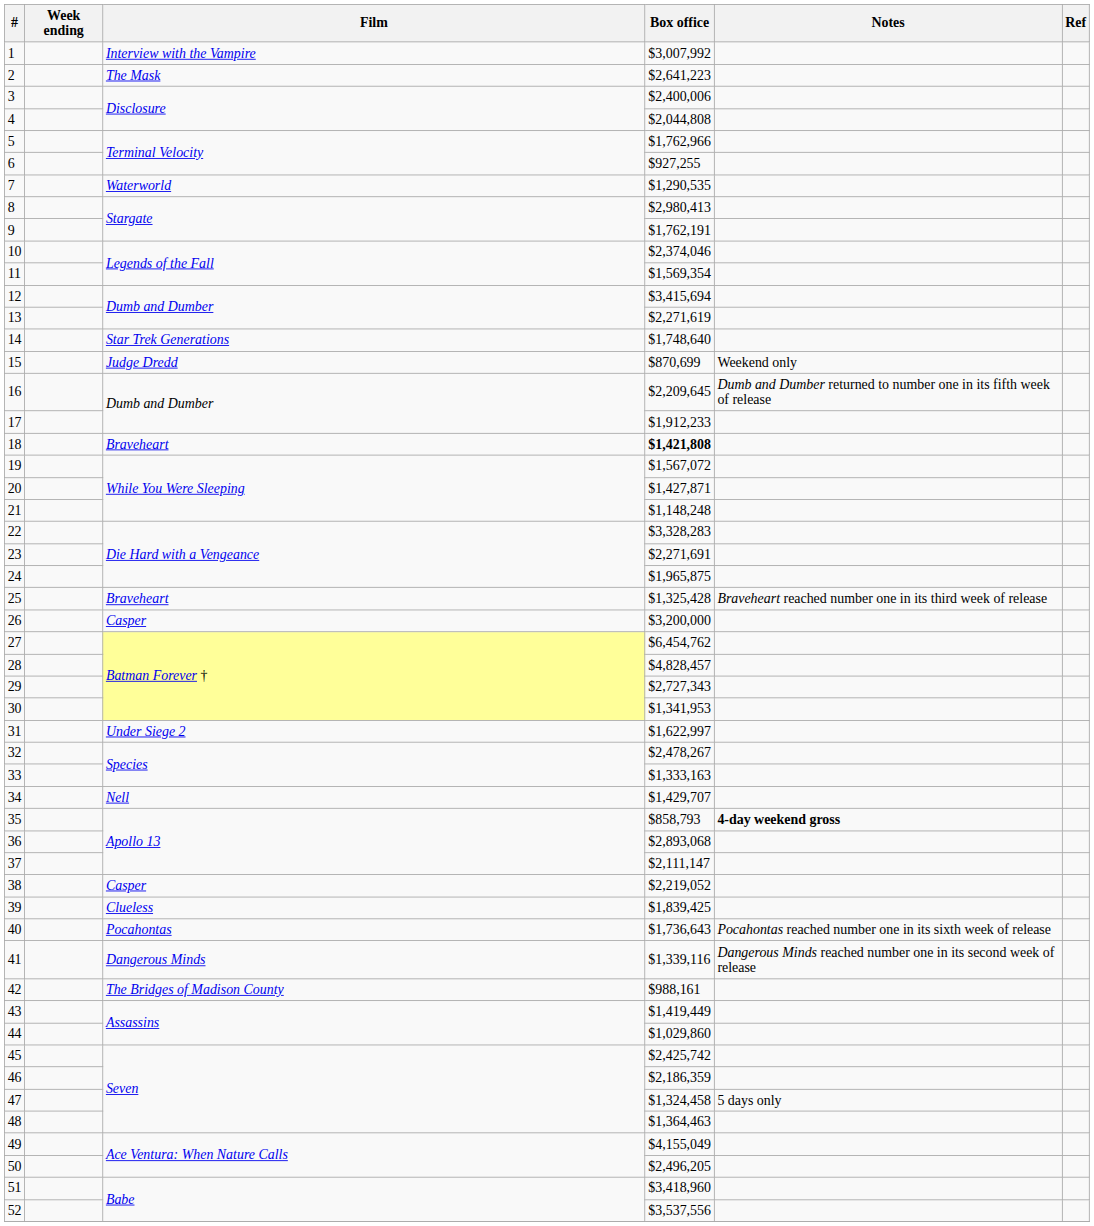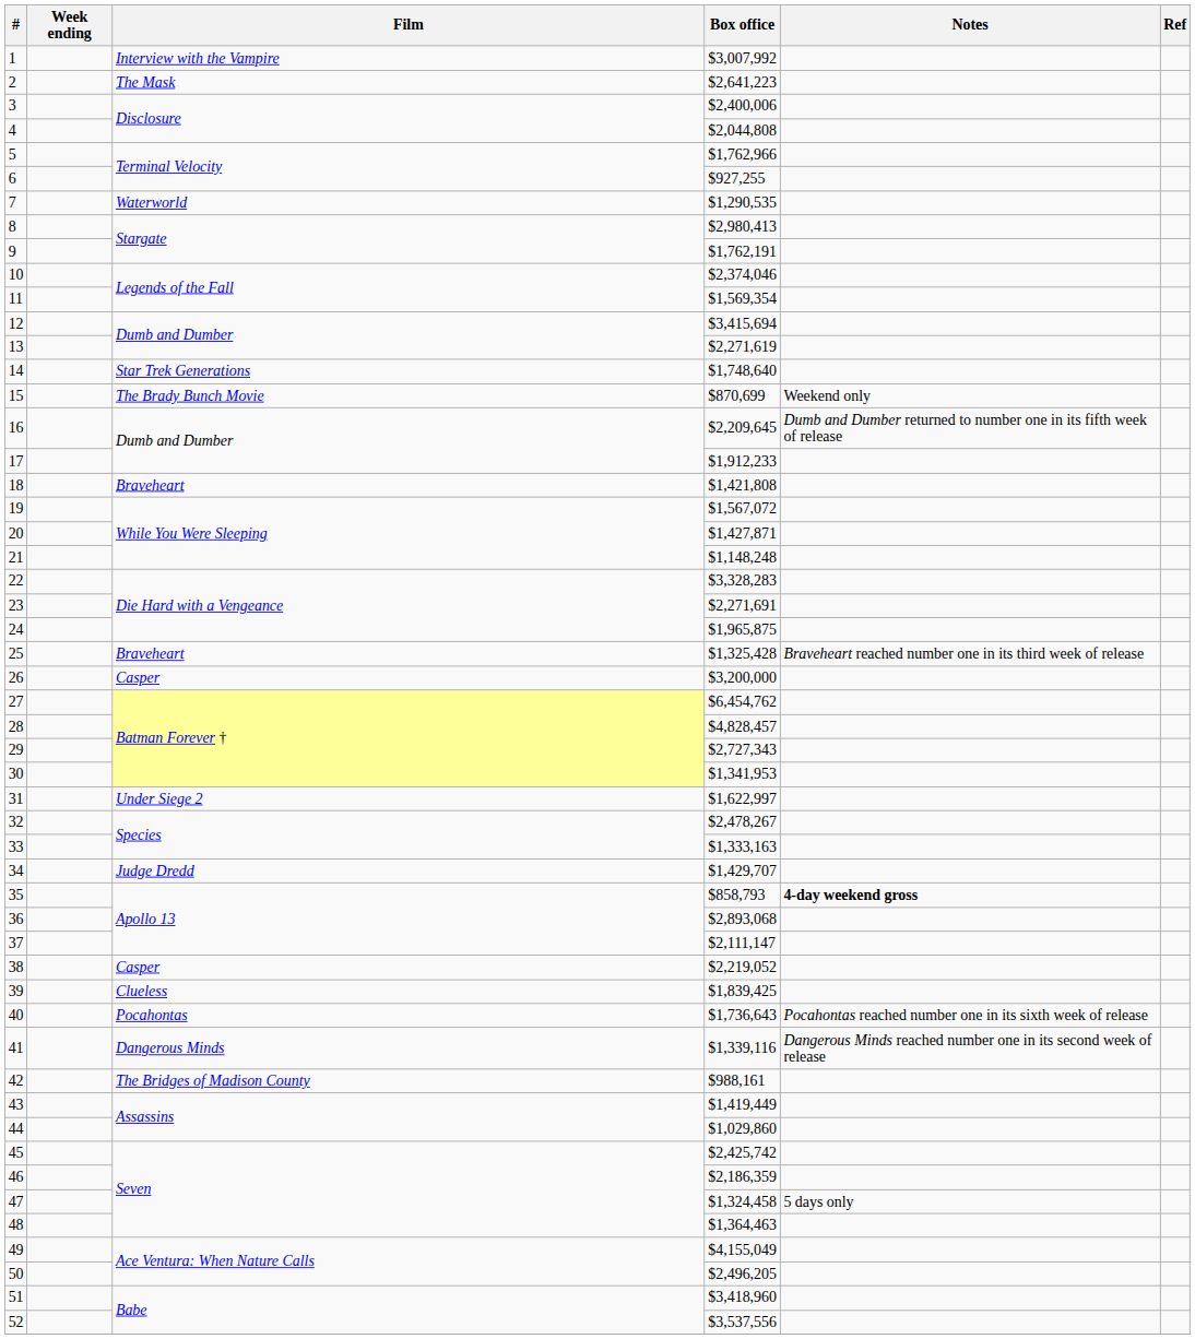15 | Film: Judge Dredd -> The Brady Bunch Movie
18 | Box office: bold -> normal
34 | Film: Nell -> Judge Dredd
